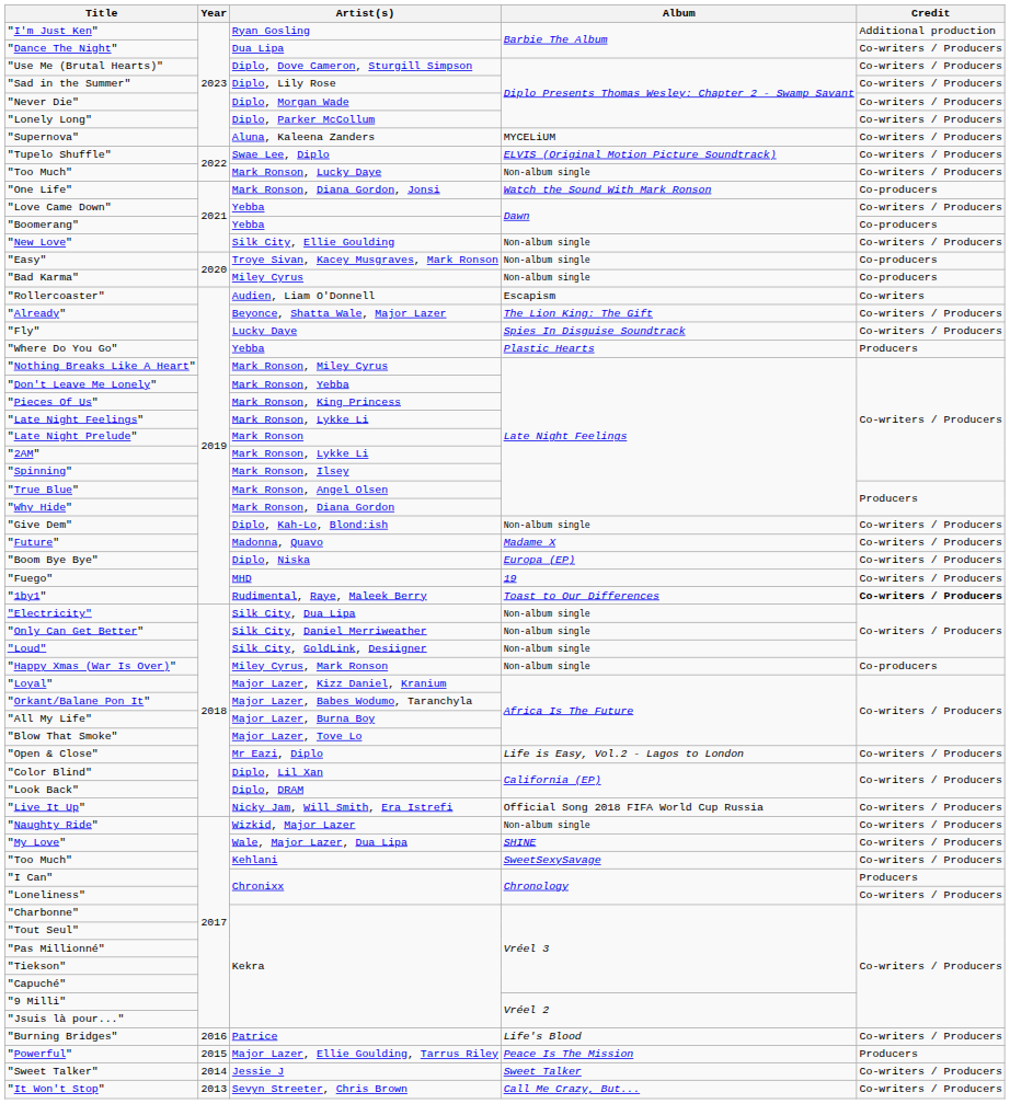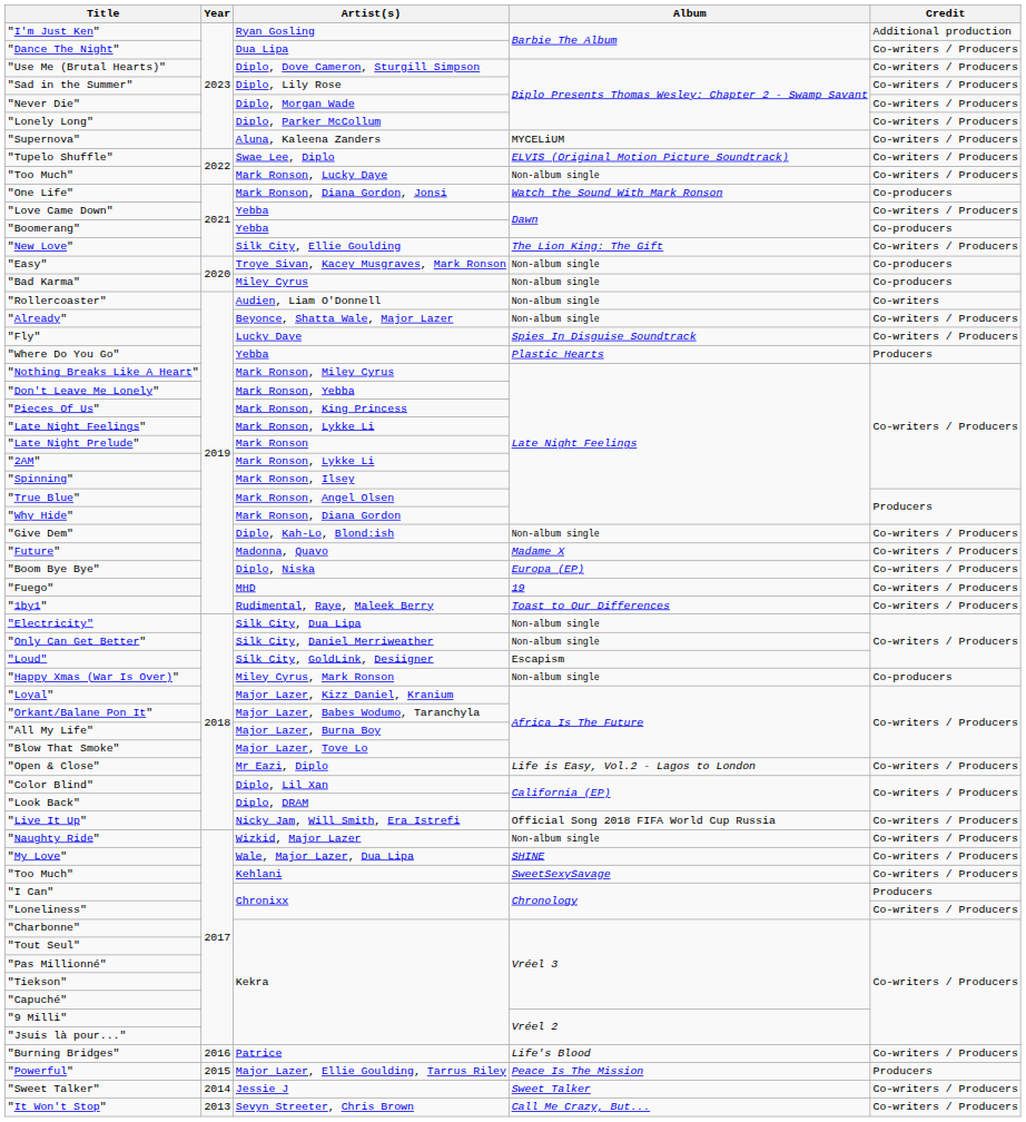"New Love" | Album: Non-album single -> The Lion King: The Gift
"Rollercoaster" | Album: Escapism -> Non-album single
"Already" | Album: The Lion King: The Gift -> Non-album single
"1by1" | Credit: bold -> normal
"Loud" | Album: Non-album single -> Escapism
